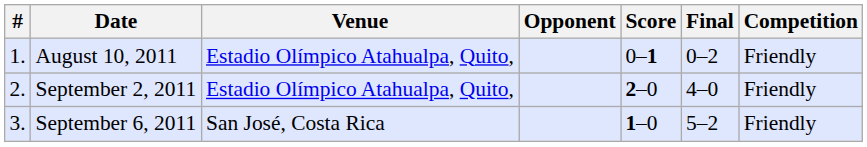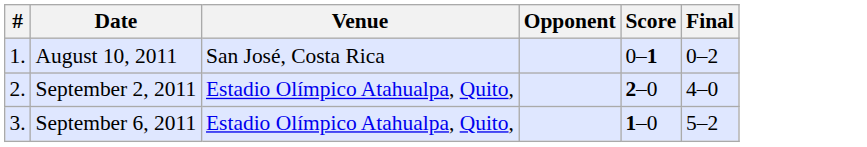- column: Competition | Friendly | Friendly | Friendly
August 10, 2011 | Venue: Estadio Olímpico Atahualpa, Quito, -> San José, Costa Rica
September 6, 2011 | Venue: San José, Costa Rica -> Estadio Olímpico Atahualpa, Quito,
